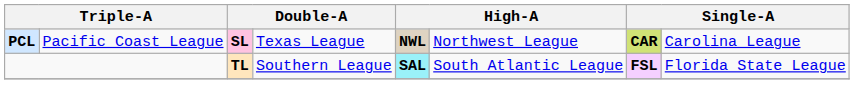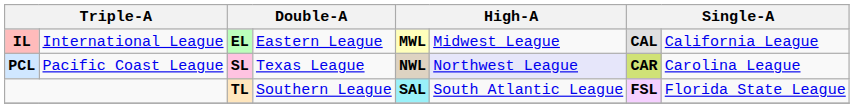+ row: IL | International League | EL | Eastern League | MWL | Midwest League | CAL | California League
SL | column 6: no background -> lavender background
